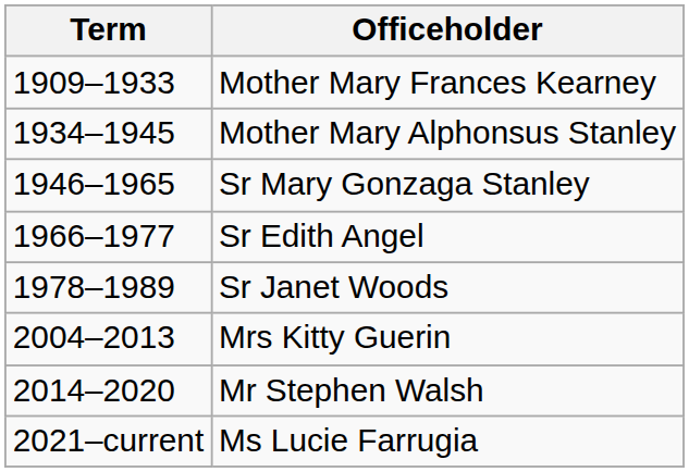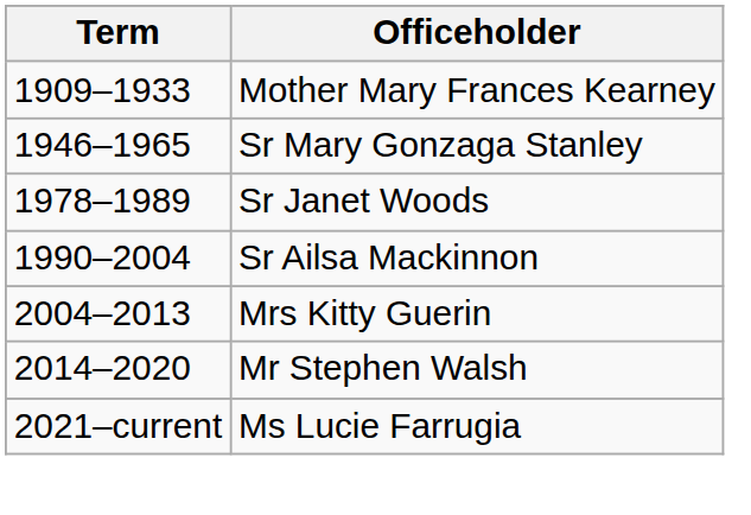- row: 1934–1945 | Mother Mary Alphonsus Stanley
- row: 1966–1977 | Sr Edith Angel
+ row: 1990–2004 | Sr Ailsa Mackinnon
